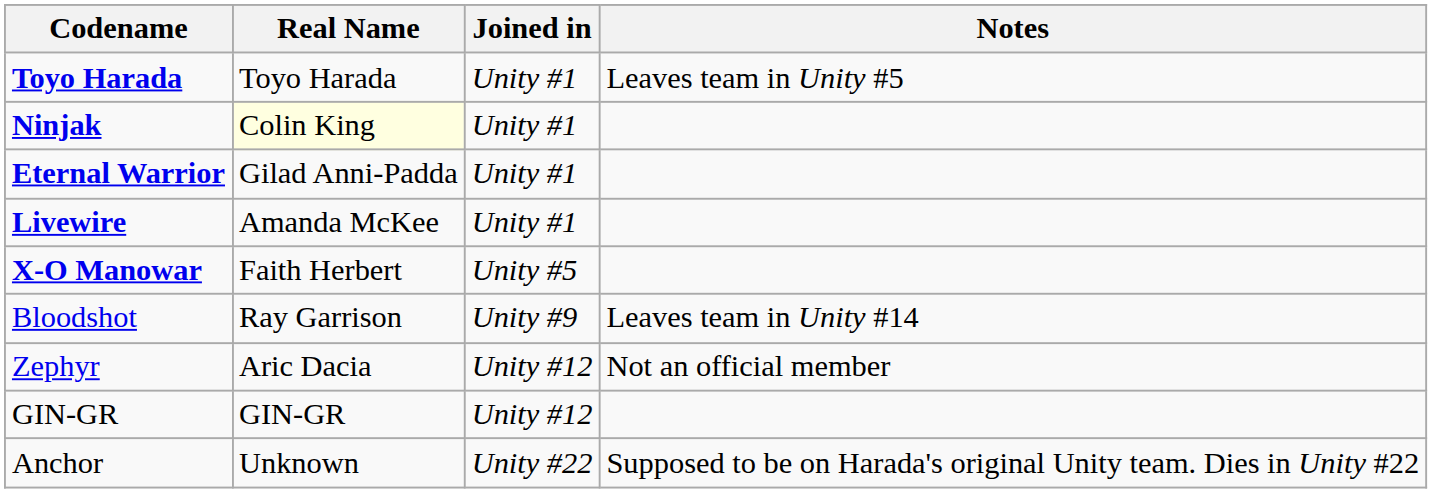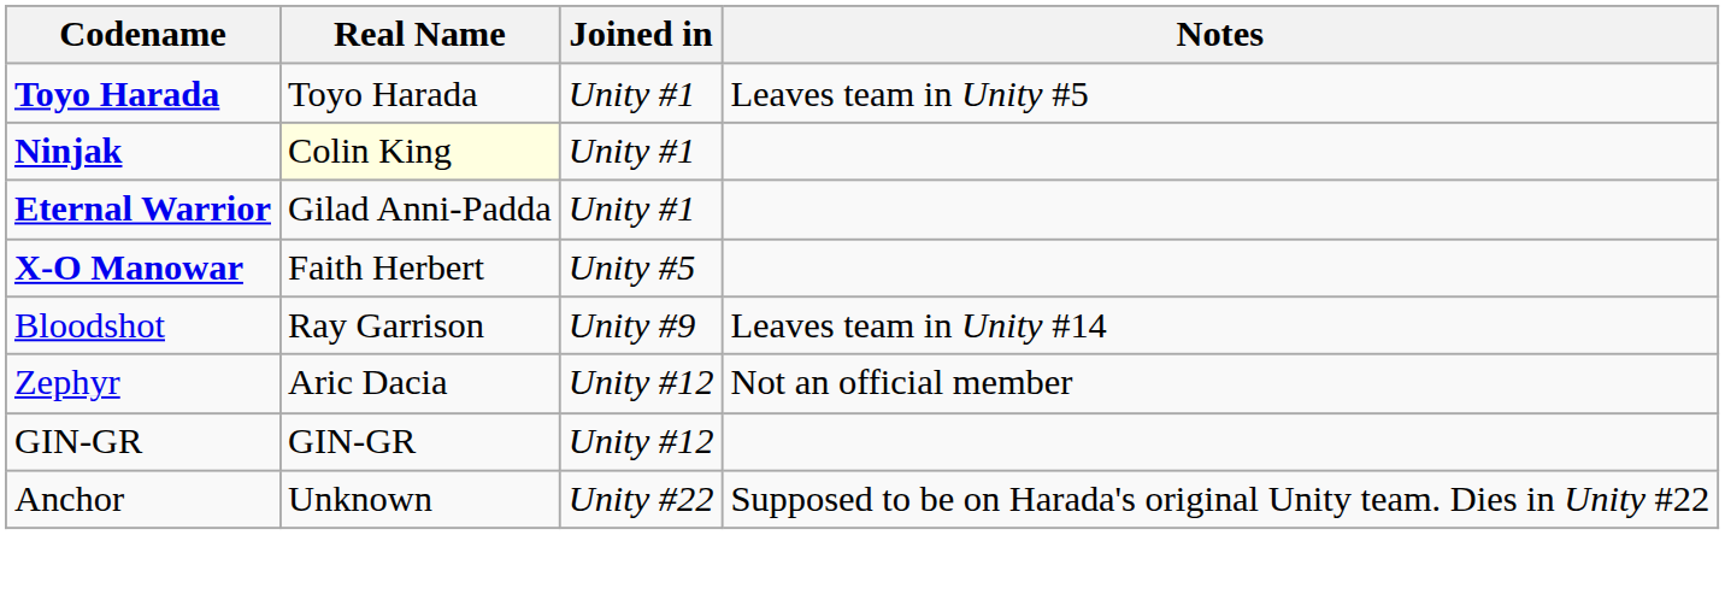- row: Livewire | Amanda McKee | Unity #1
